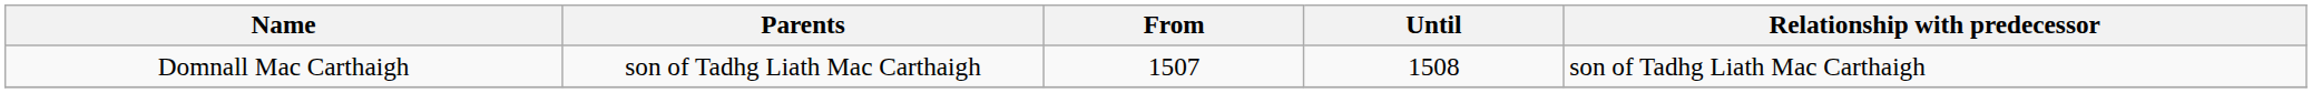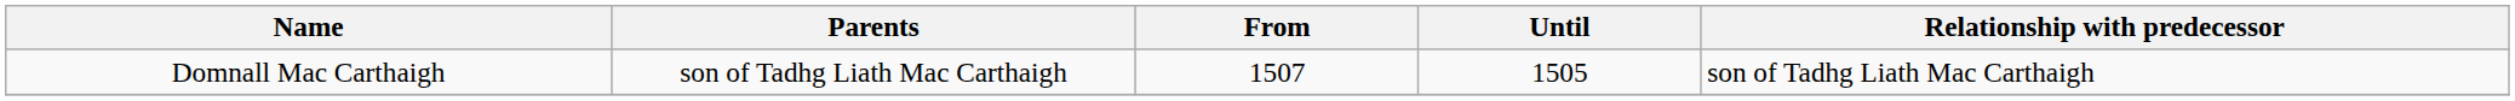Domnall Mac Carthaigh | Until: 1508 -> 1505
